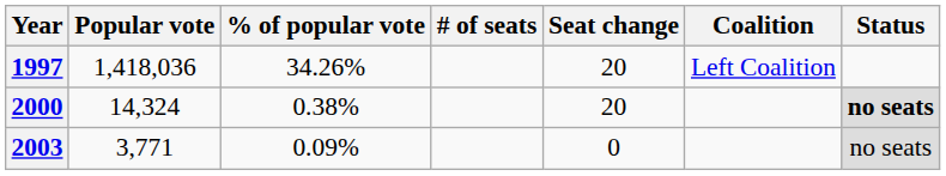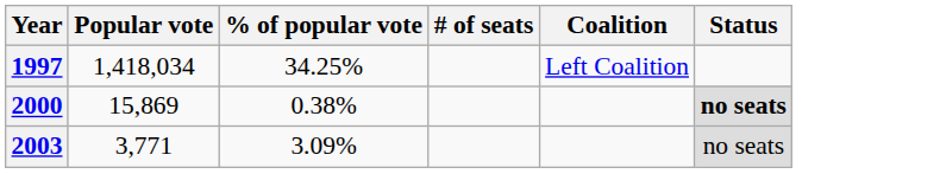- column: Seat change | 20 | 20 | 0
1997 | Popular vote: 1,418,036 -> 1,418,034
1997 | % of popular vote: 34.26% -> 34.25%
2000 | Popular vote: 14,324 -> 15,869
2003 | % of popular vote: 0.09% -> 3.09%
